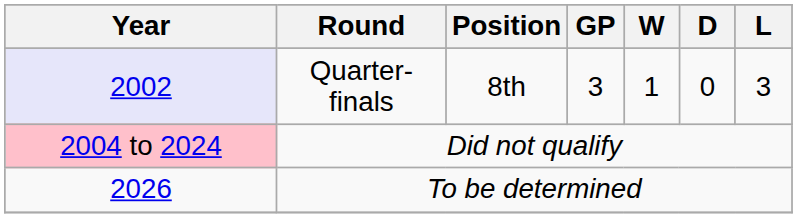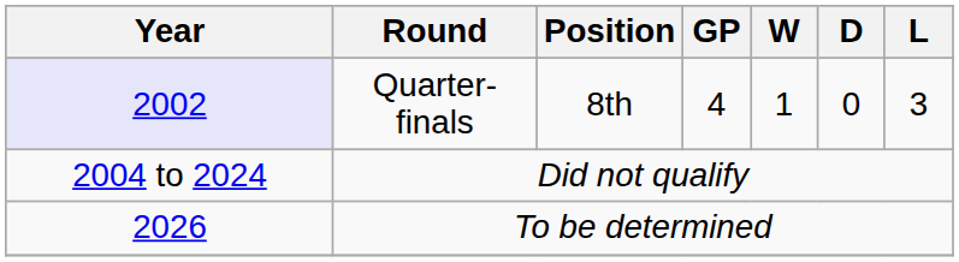Quarter-finals | GP: 3 -> 4
Did not qualify | Year: pink background -> no background
